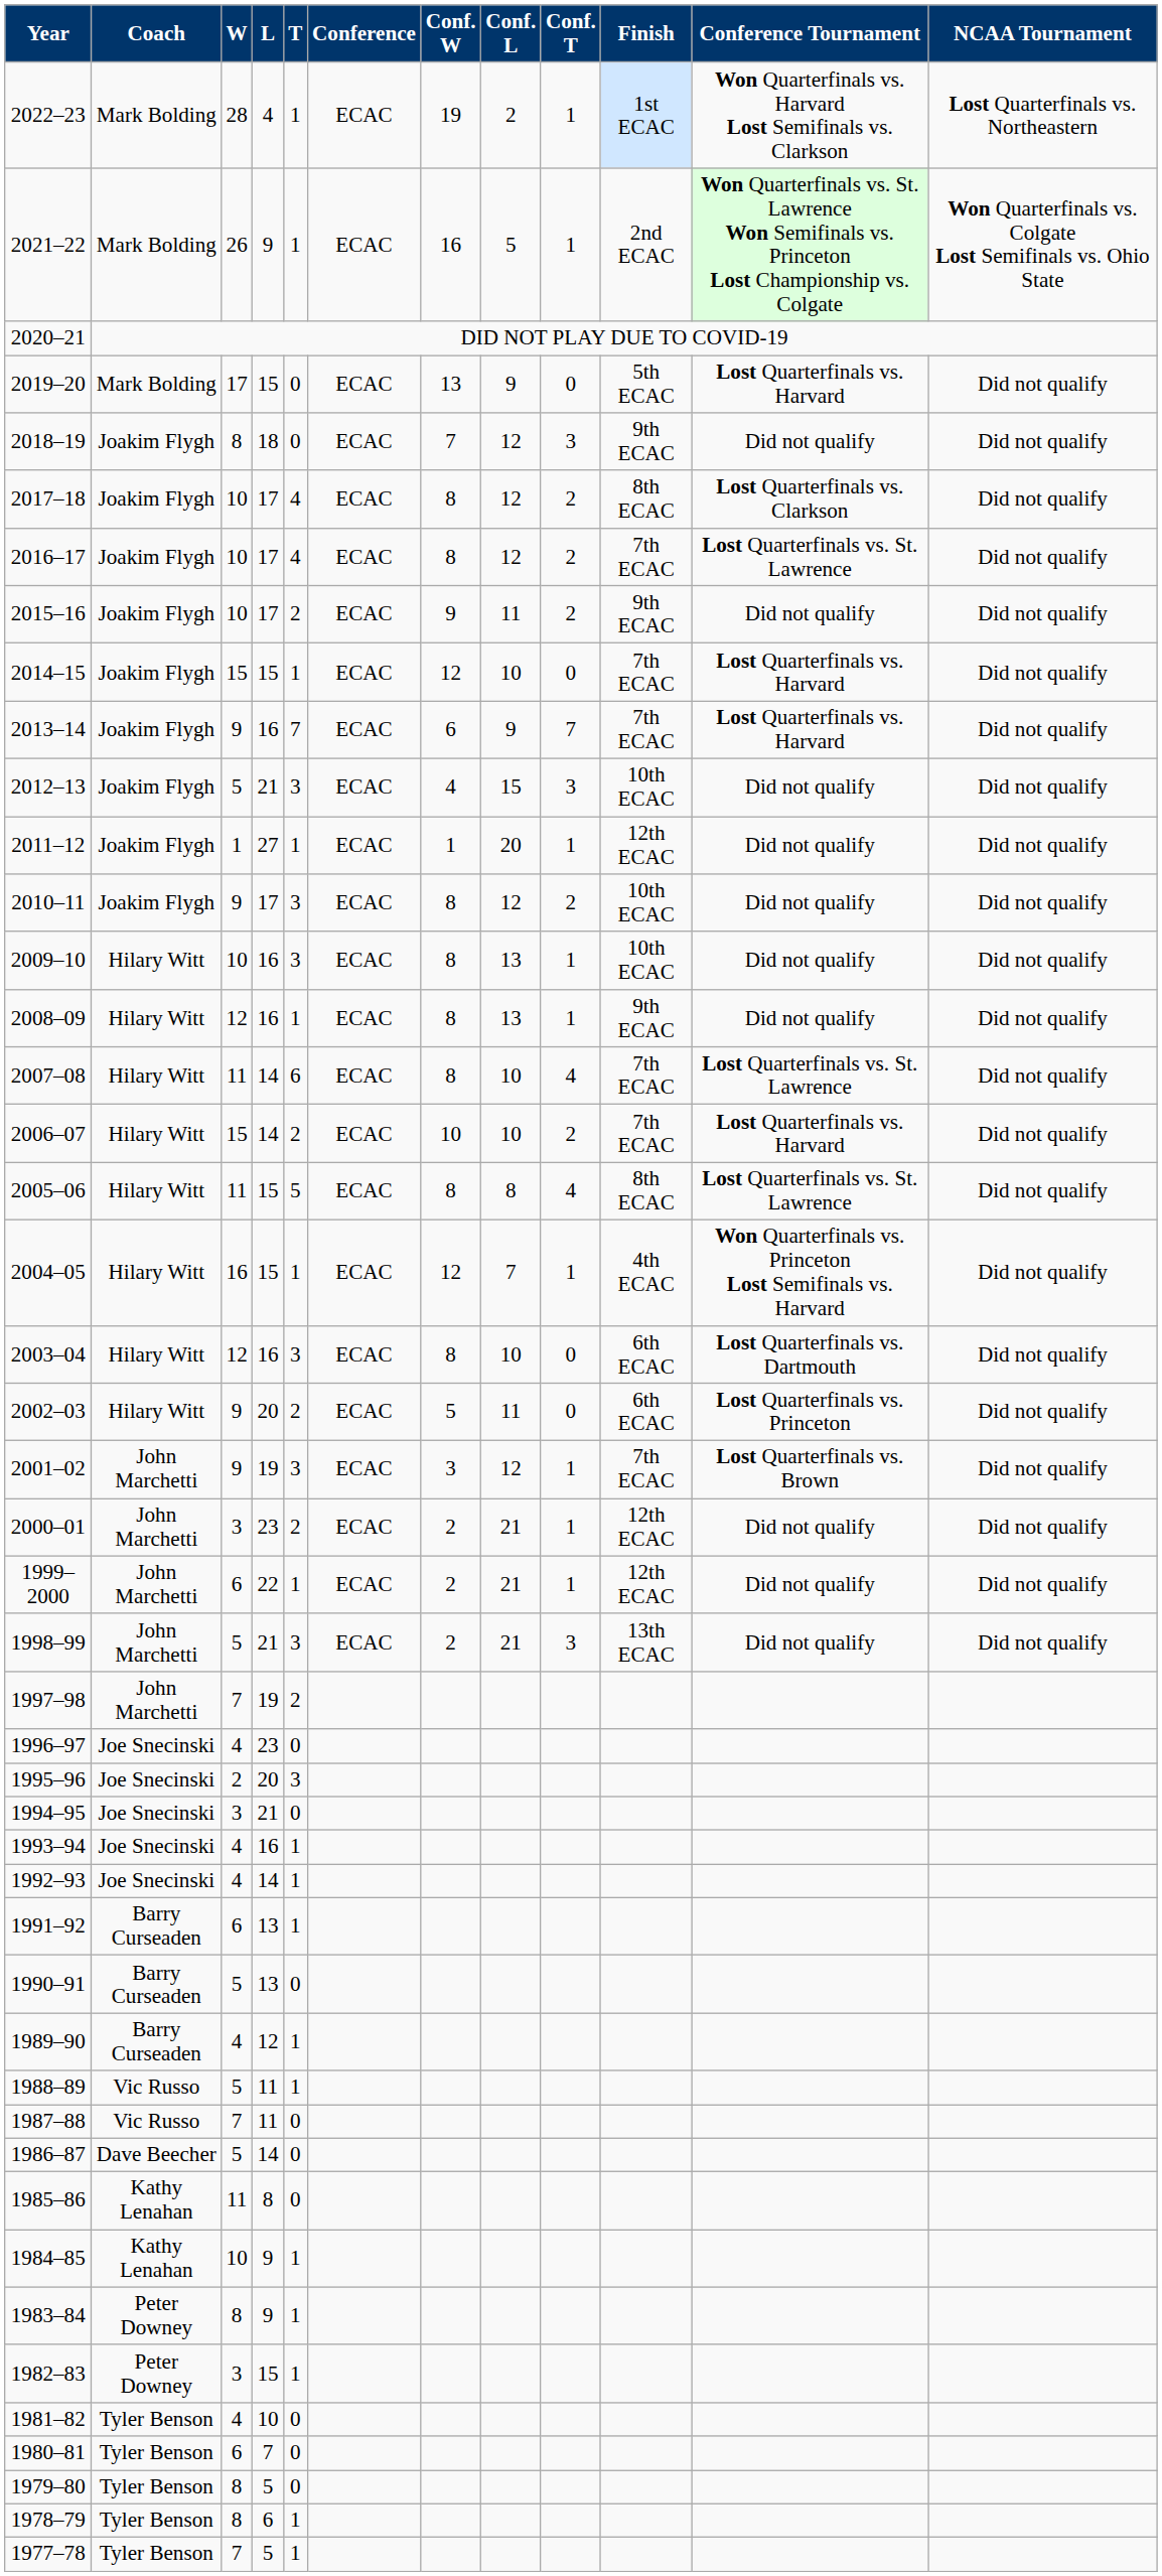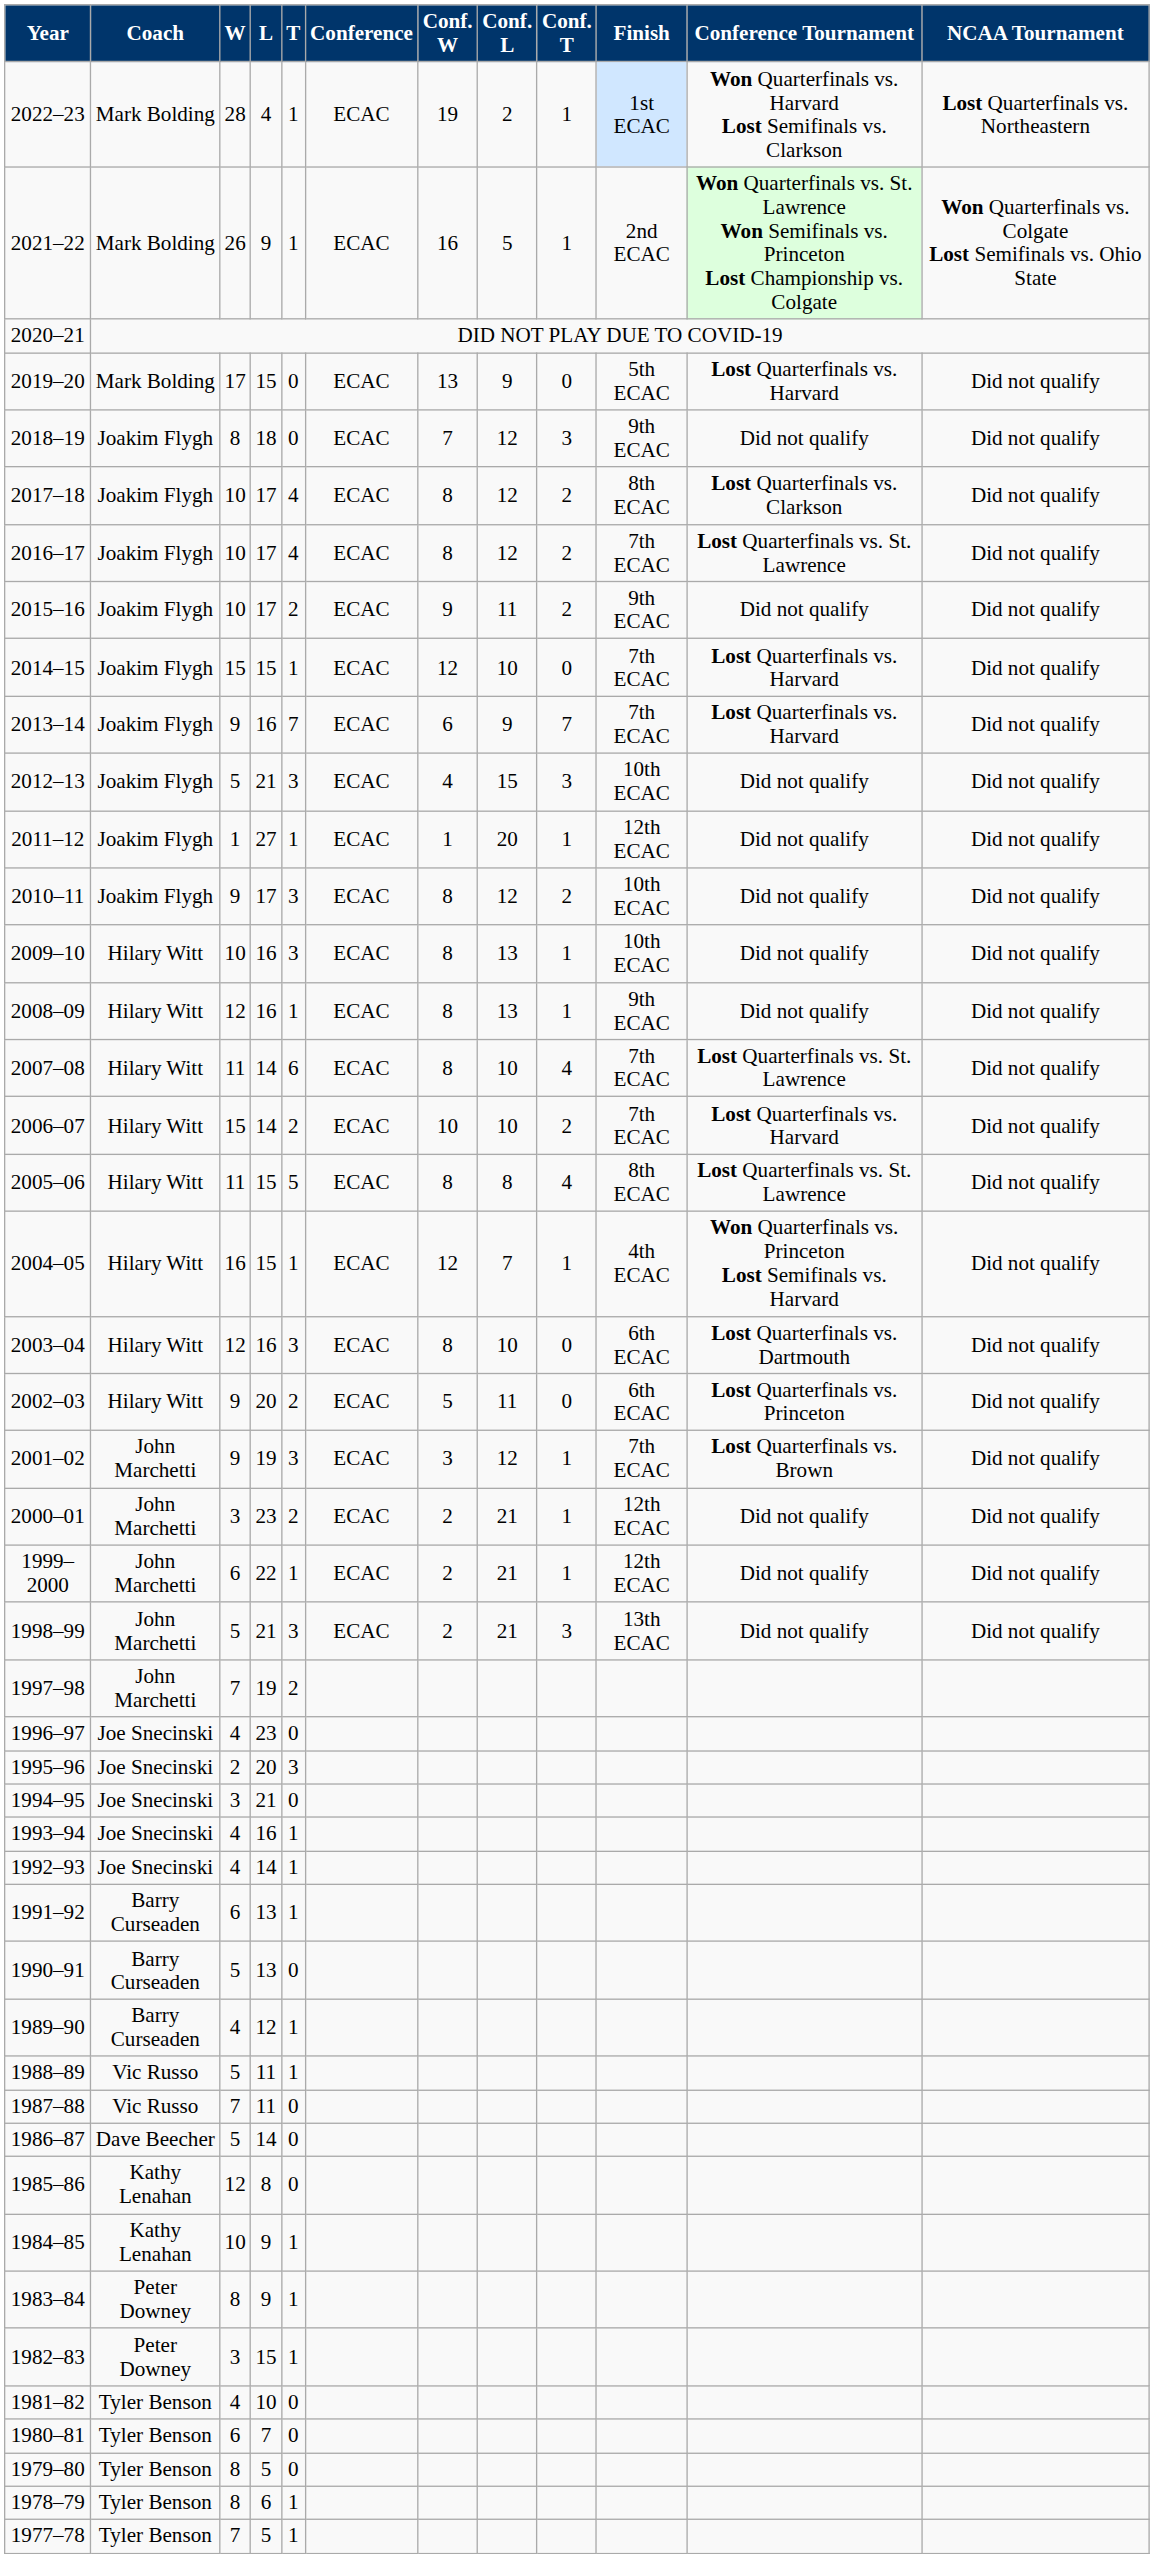1985–86 | W: 11 -> 12
